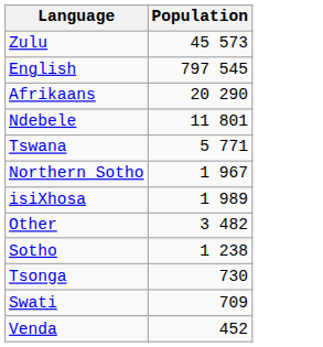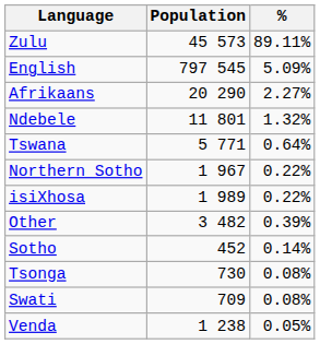+ column: % | 89.11% | 5.09% | 2.27% | 1.32% | 0.64% | 0.22% | 0.22% | 0.39% | 0.14% | 0.08% | 0.08% | 0.05%
Sotho | Population: 1 238 -> 452
Venda | Population: 452 -> 1 238
